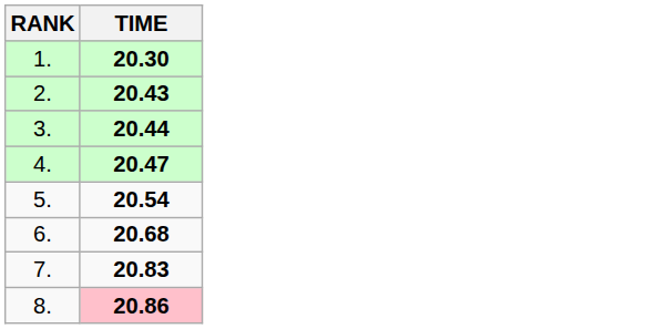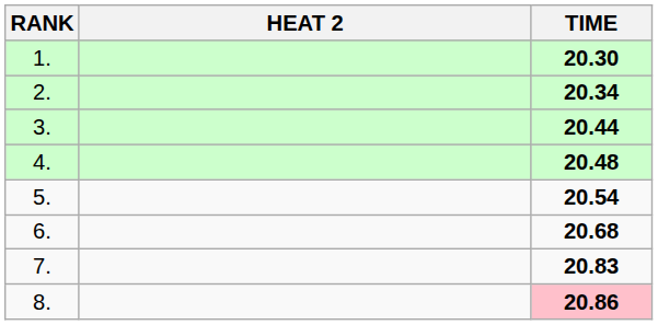+ column: HEAT 2
2. | TIME: 20.43 -> 20.34
4. | TIME: 20.47 -> 20.48
